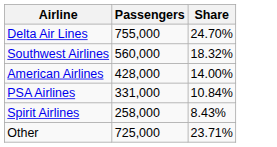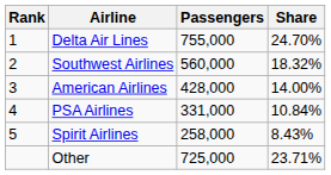+ column: Rank | 1 | 2 | 3 | 4 | 5
